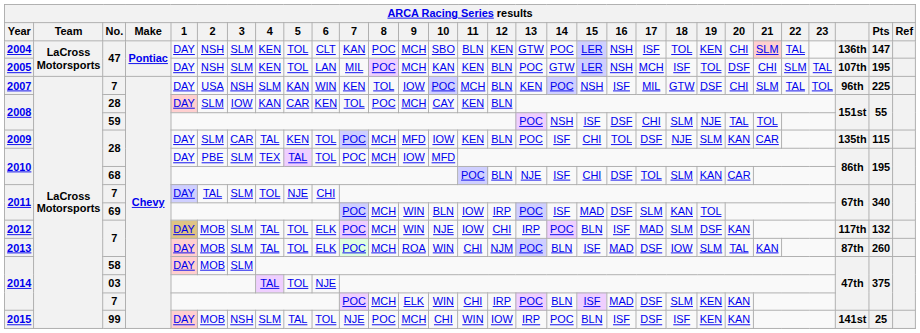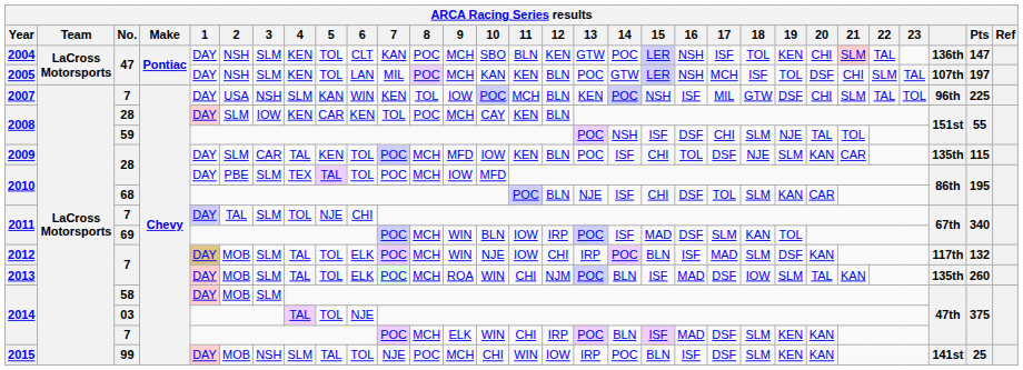2005 | Pts: 195 -> 197
2008 / 28 | 4: KAN -> KEN
2013 | column 28: 87th -> 135th
2015 | 18: ISF -> SLM
